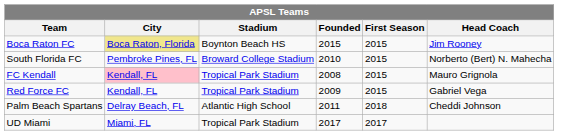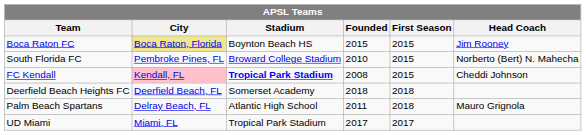FC Kendall | Stadium: normal -> bold
FC Kendall | Head Coach: Mauro Grignola -> Cheddi Johnson
- row: Red Force FC | Kendall, FL | Tropical Park Stadium | 2009 | 2015 | Gabriel Vega
+ row: Deerfield Beach Heights FC | Deerfield Beach, FL | Somerset Academy | 2018 | 2018
Palm Beach Spartans | Head Coach: Cheddi Johnson -> Mauro Grignola
